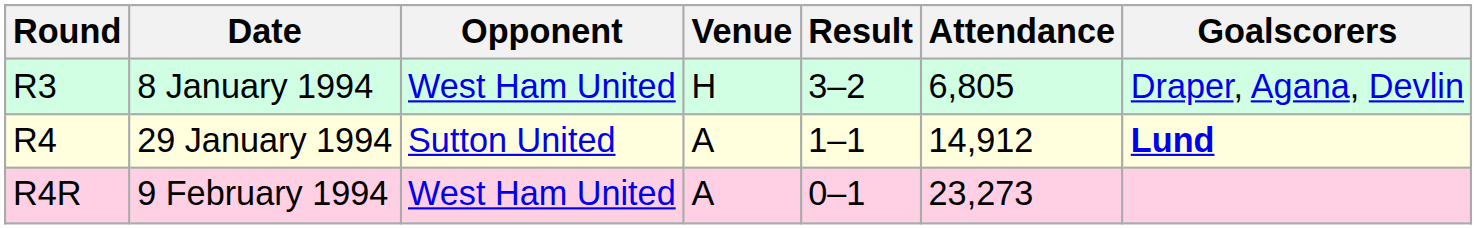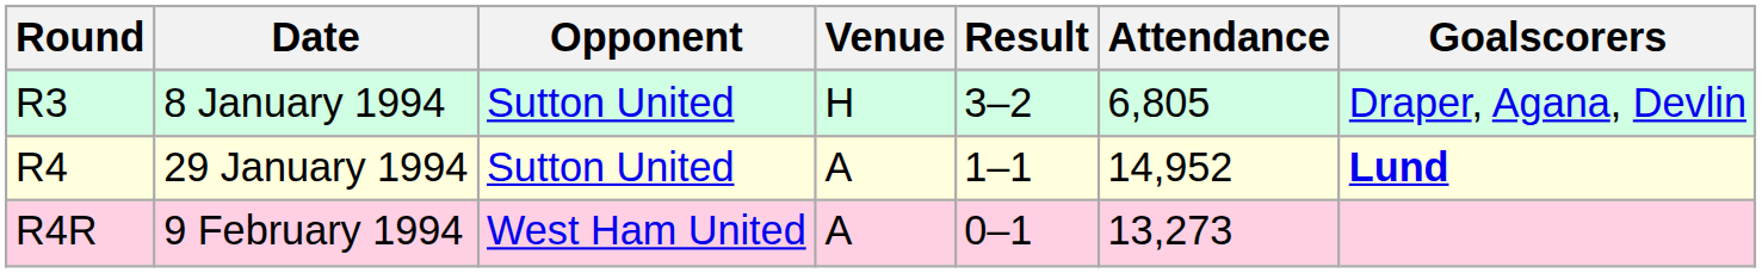8 January 1994 | Opponent: West Ham United -> Sutton United
29 January 1994 | Attendance: 14,912 -> 14,952
9 February 1994 | Attendance: 23,273 -> 13,273
